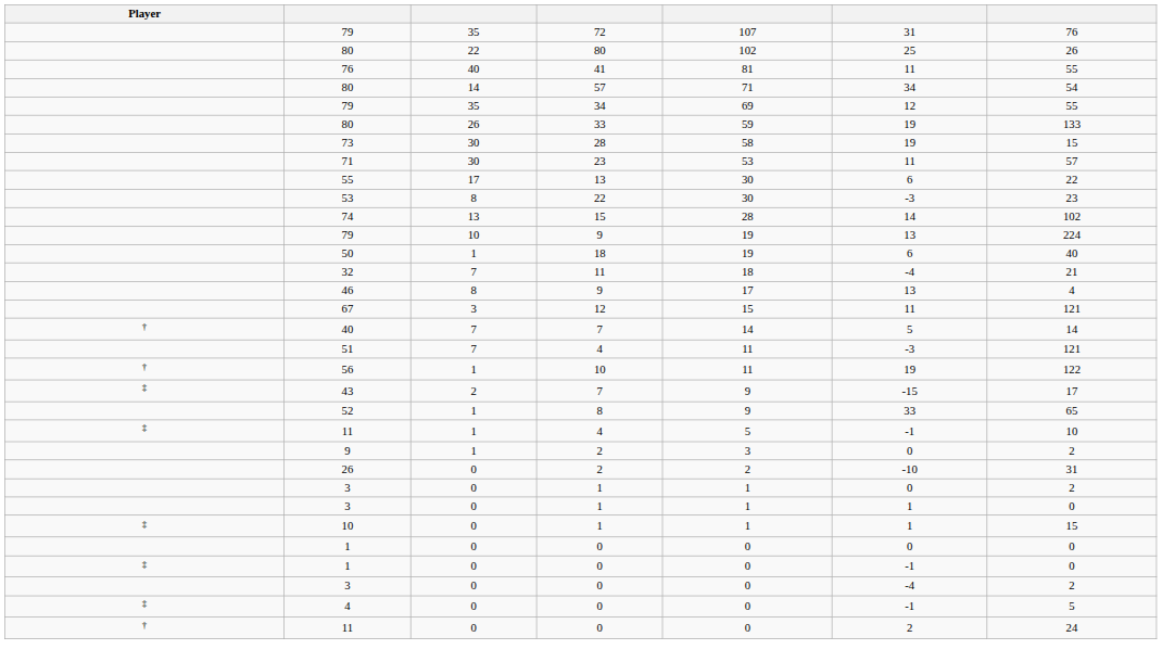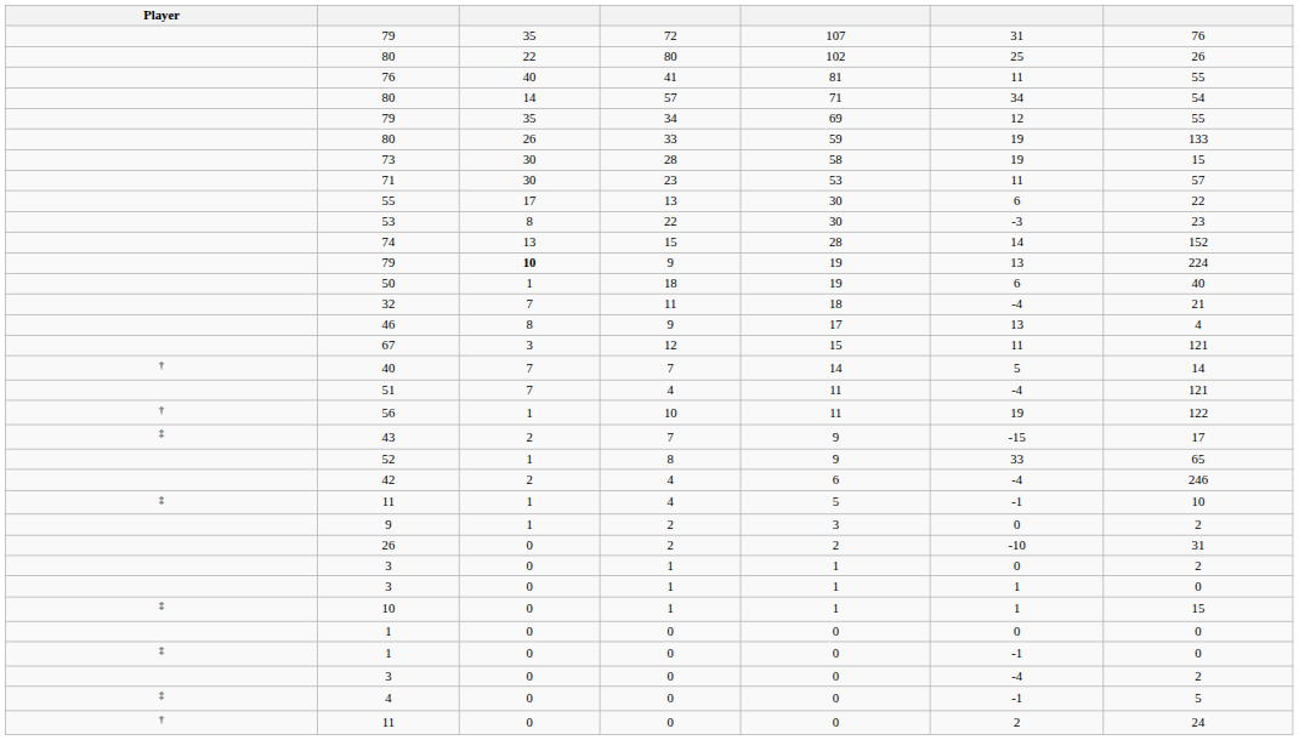74 | column 7: 102 -> 152
79 / 9 | column 3: normal -> bold
51 | column 6: -3 -> -4
+ row: 42 | 2 | 4 | 6 | -4 | 246
